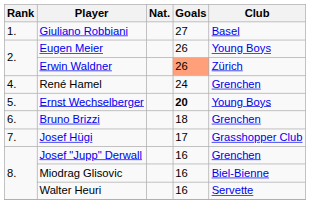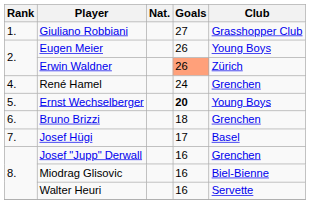Giuliano Robbiani | Club: Basel -> Grasshopper Club
Josef Hügi | Club: Grasshopper Club -> Basel
